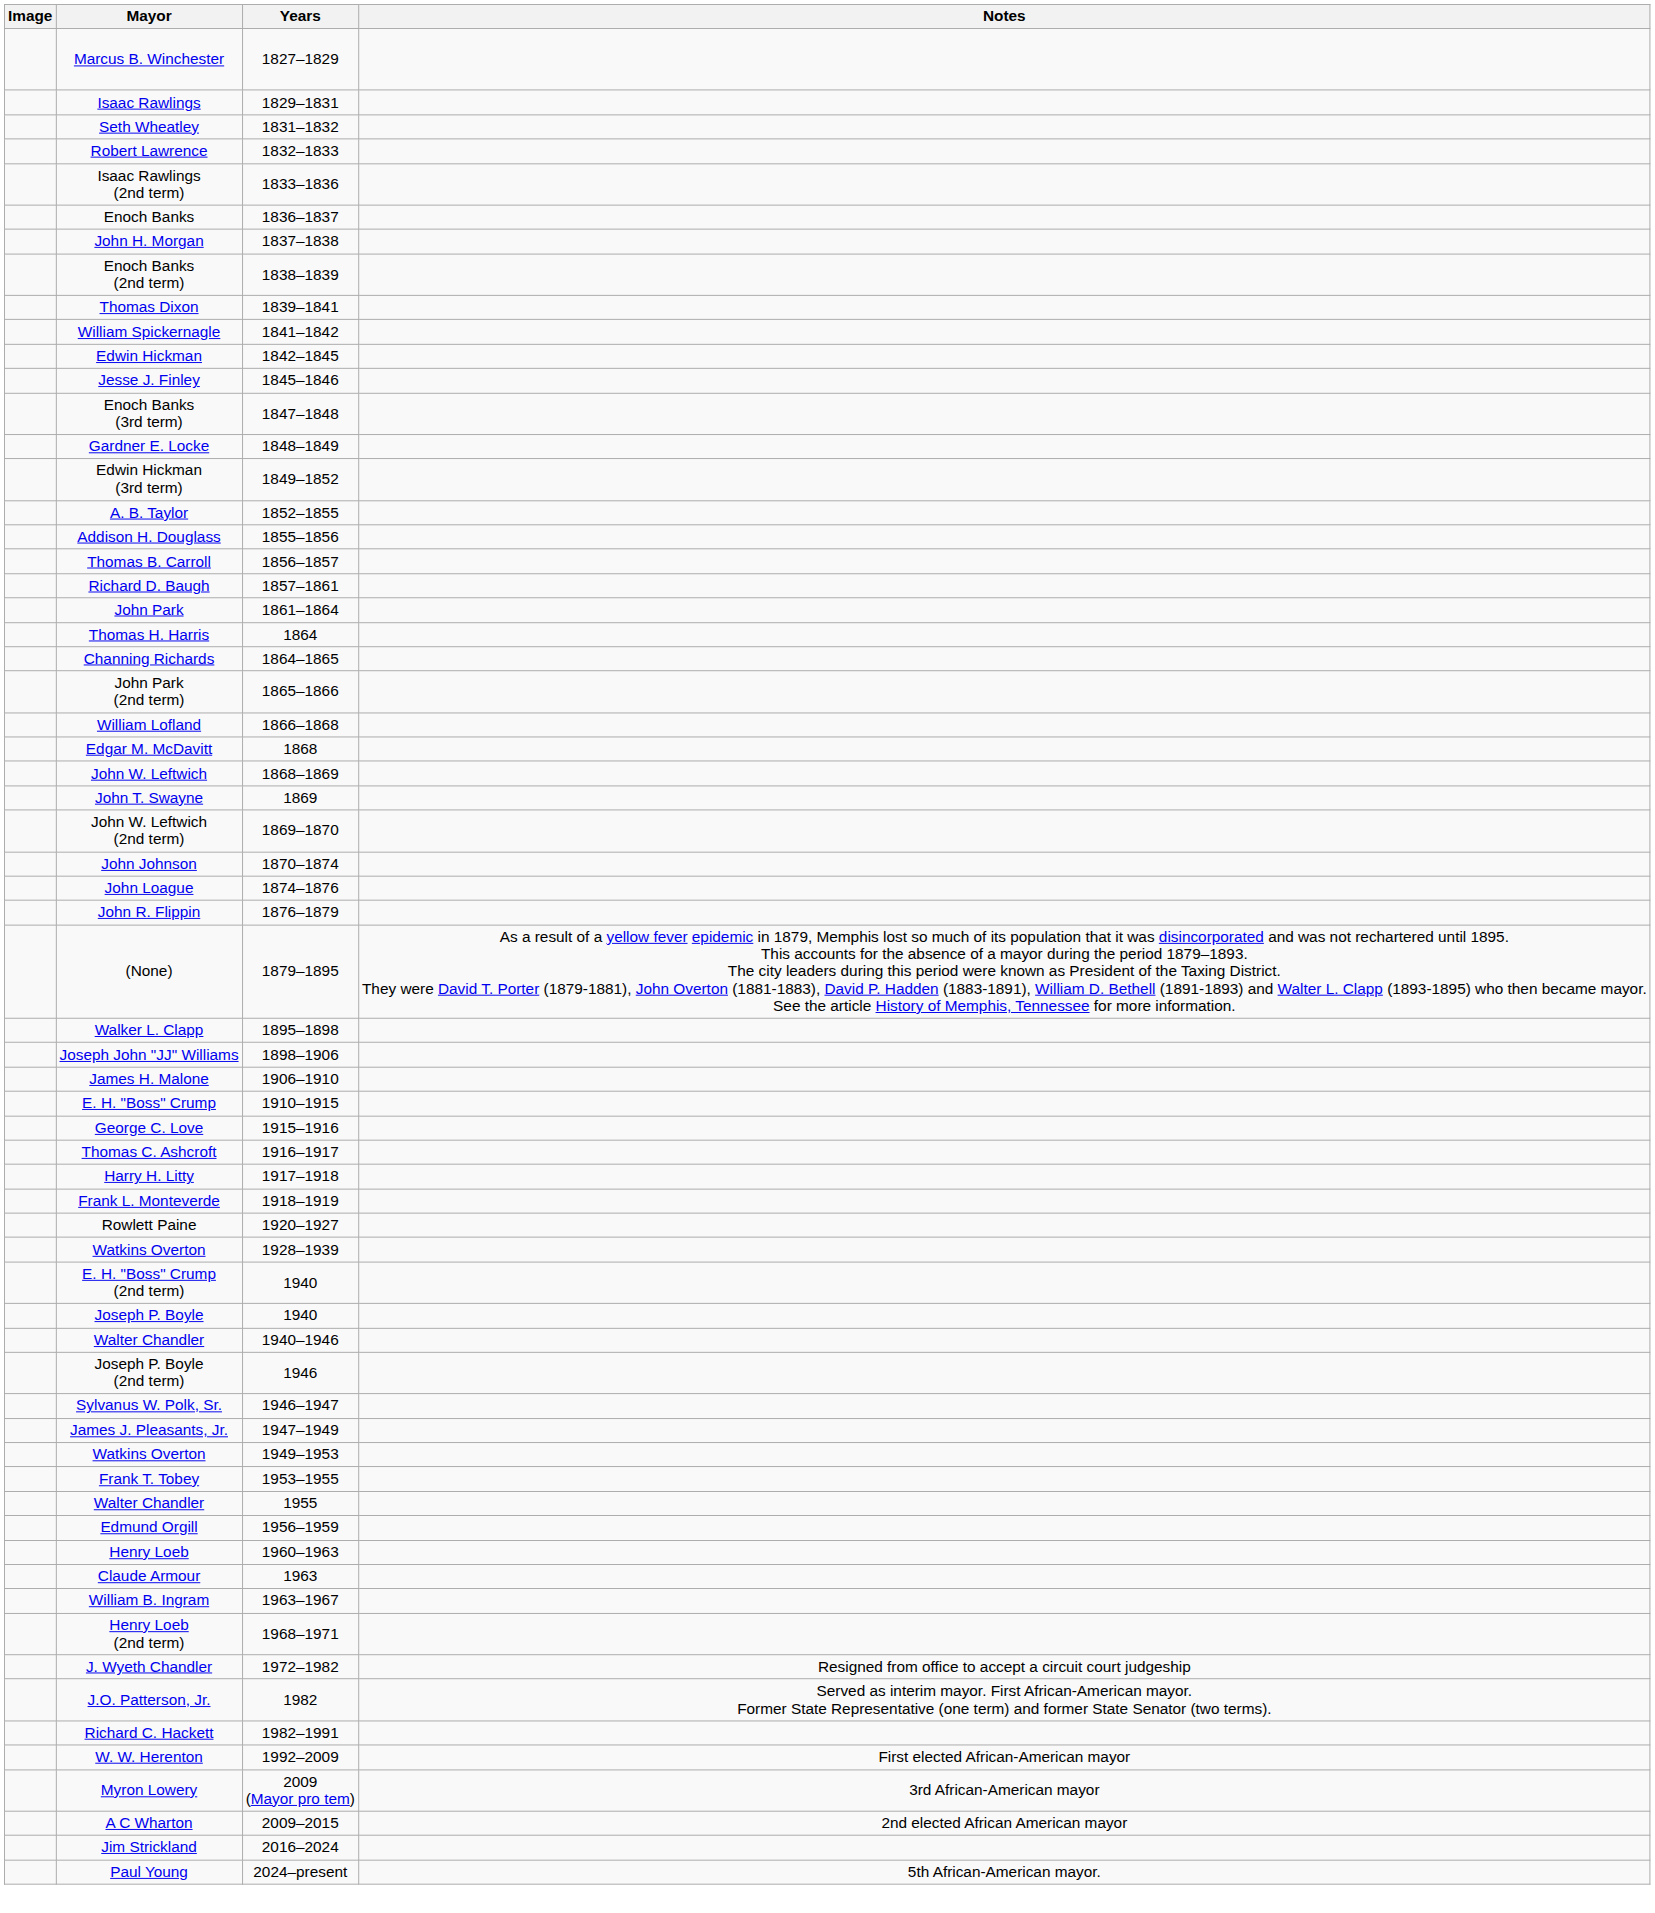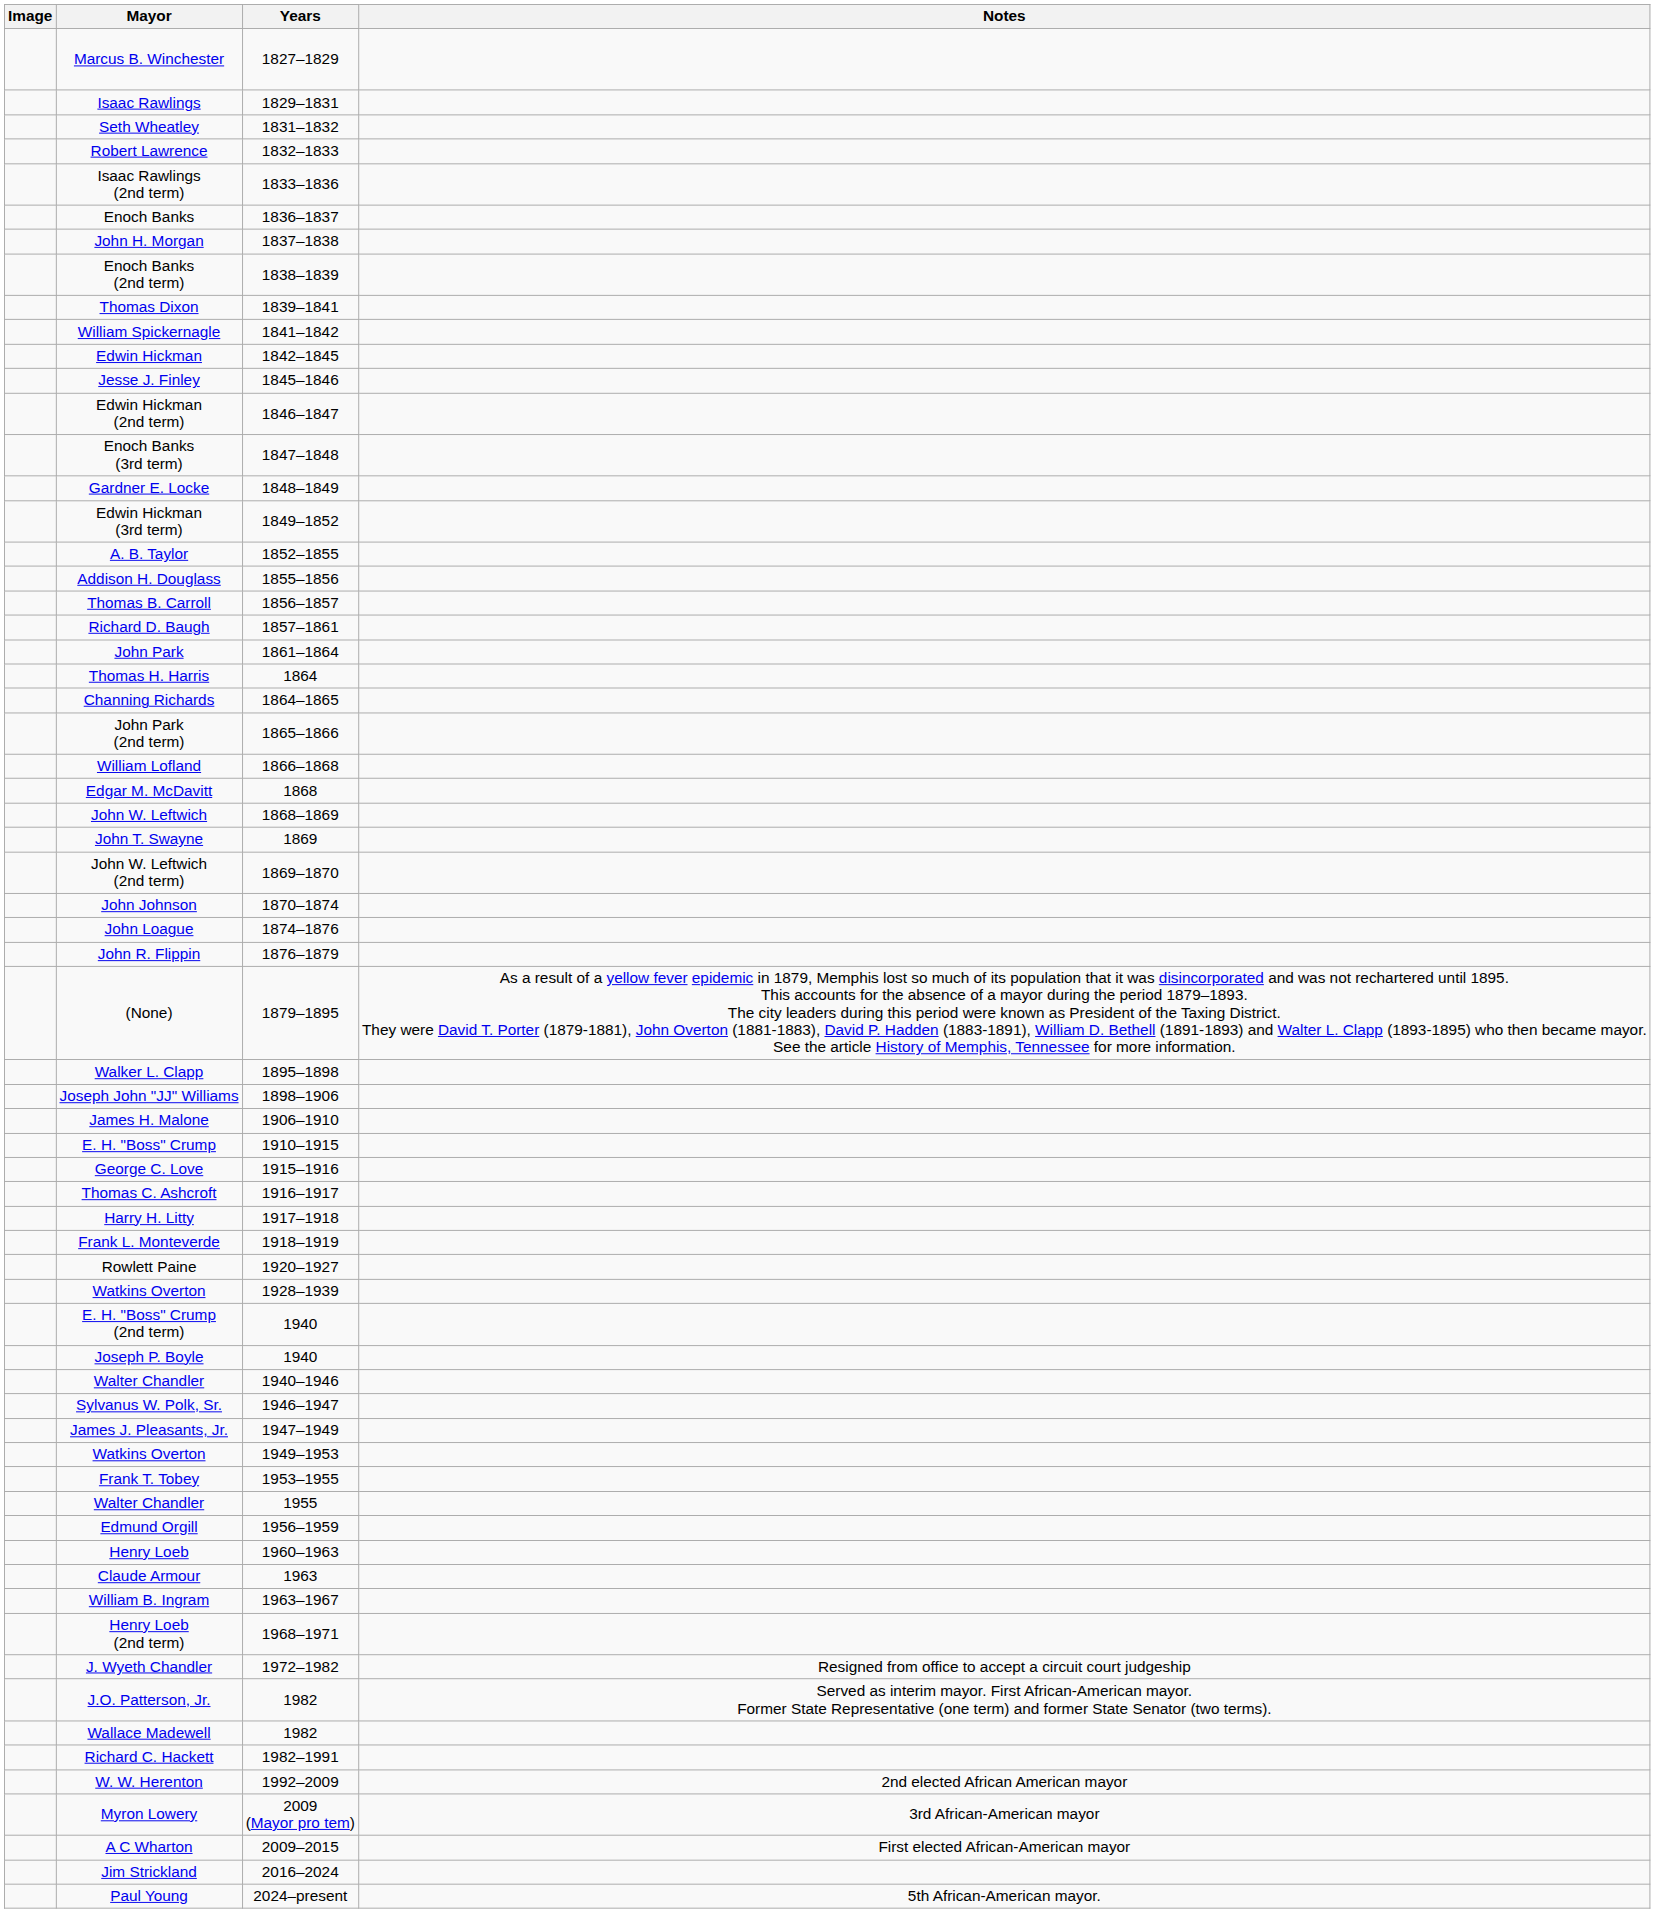+ row: Edwin Hickman (2nd term) | 1846–1847
- row: Joseph P. Boyle (2nd term) | 1946
+ row: Wallace Madewell | 1982
W. W. Herenton | Notes: First elected African-American mayor -> 2nd elected African American mayor
A C Wharton | Notes: 2nd elected African American mayor -> First elected African-American mayor
